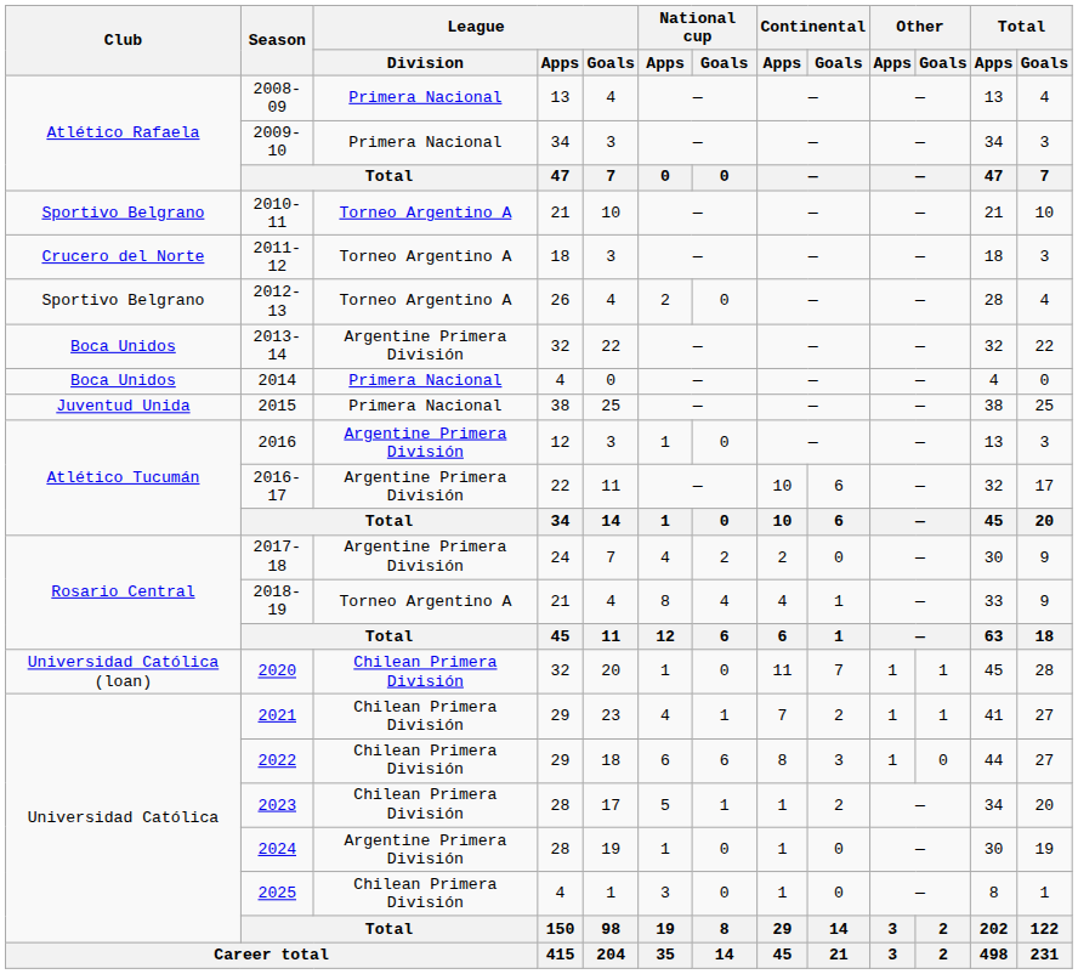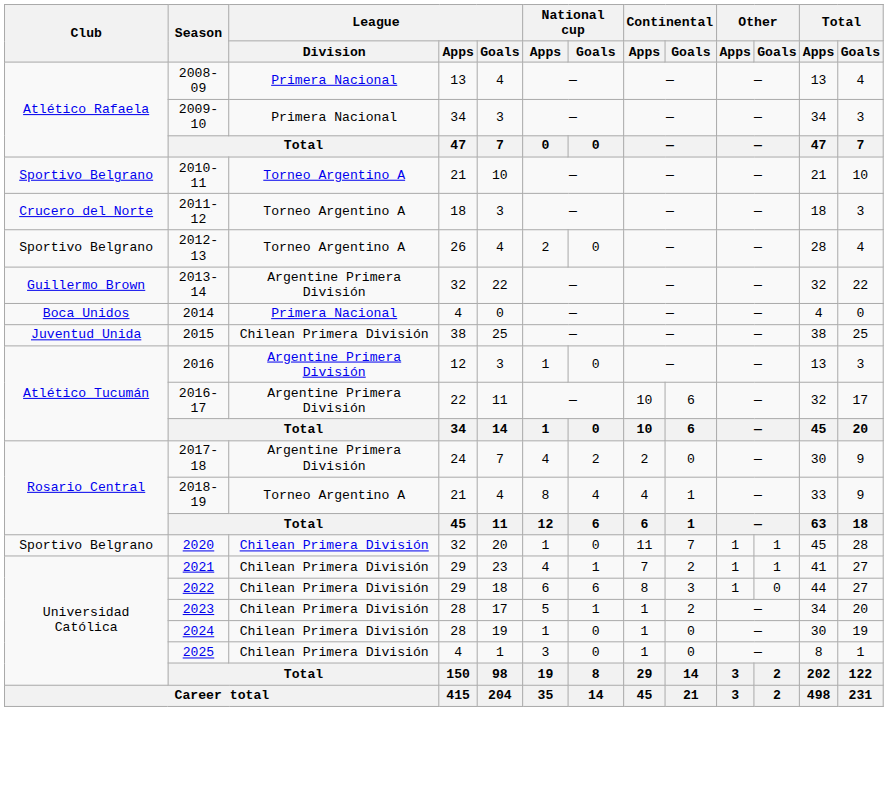2013-14 | Club: Boca Unidos -> Guillermo Brown
2015 | League / Division: Primera Nacional -> Chilean Primera División
2020 | Club: Universidad Católica (loan) -> Sportivo Belgrano
2024 | League / Division: Argentine Primera División -> Chilean Primera División
